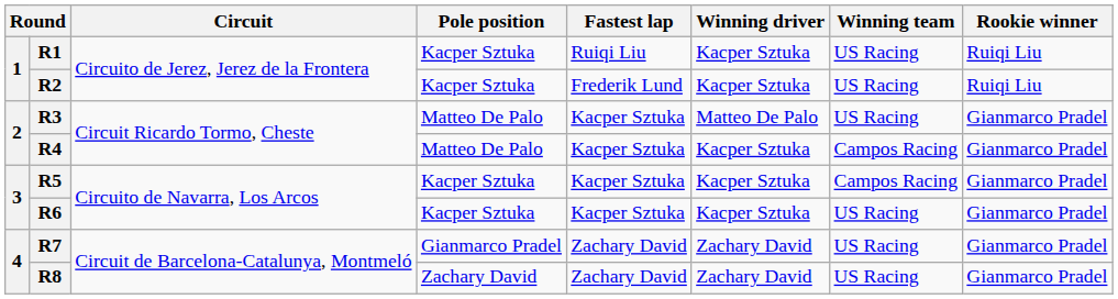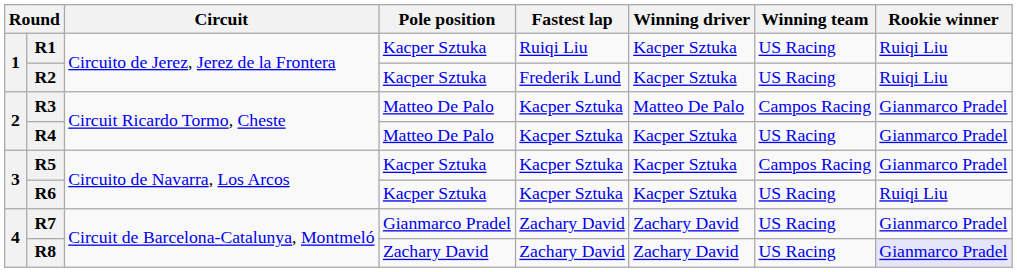R3 | Winning team: US Racing -> Campos Racing
R4 | Winning team: Campos Racing -> US Racing
R6 | Rookie winner: Gianmarco Pradel -> Ruiqi Liu
R8 | Rookie winner: no background -> lavender background
